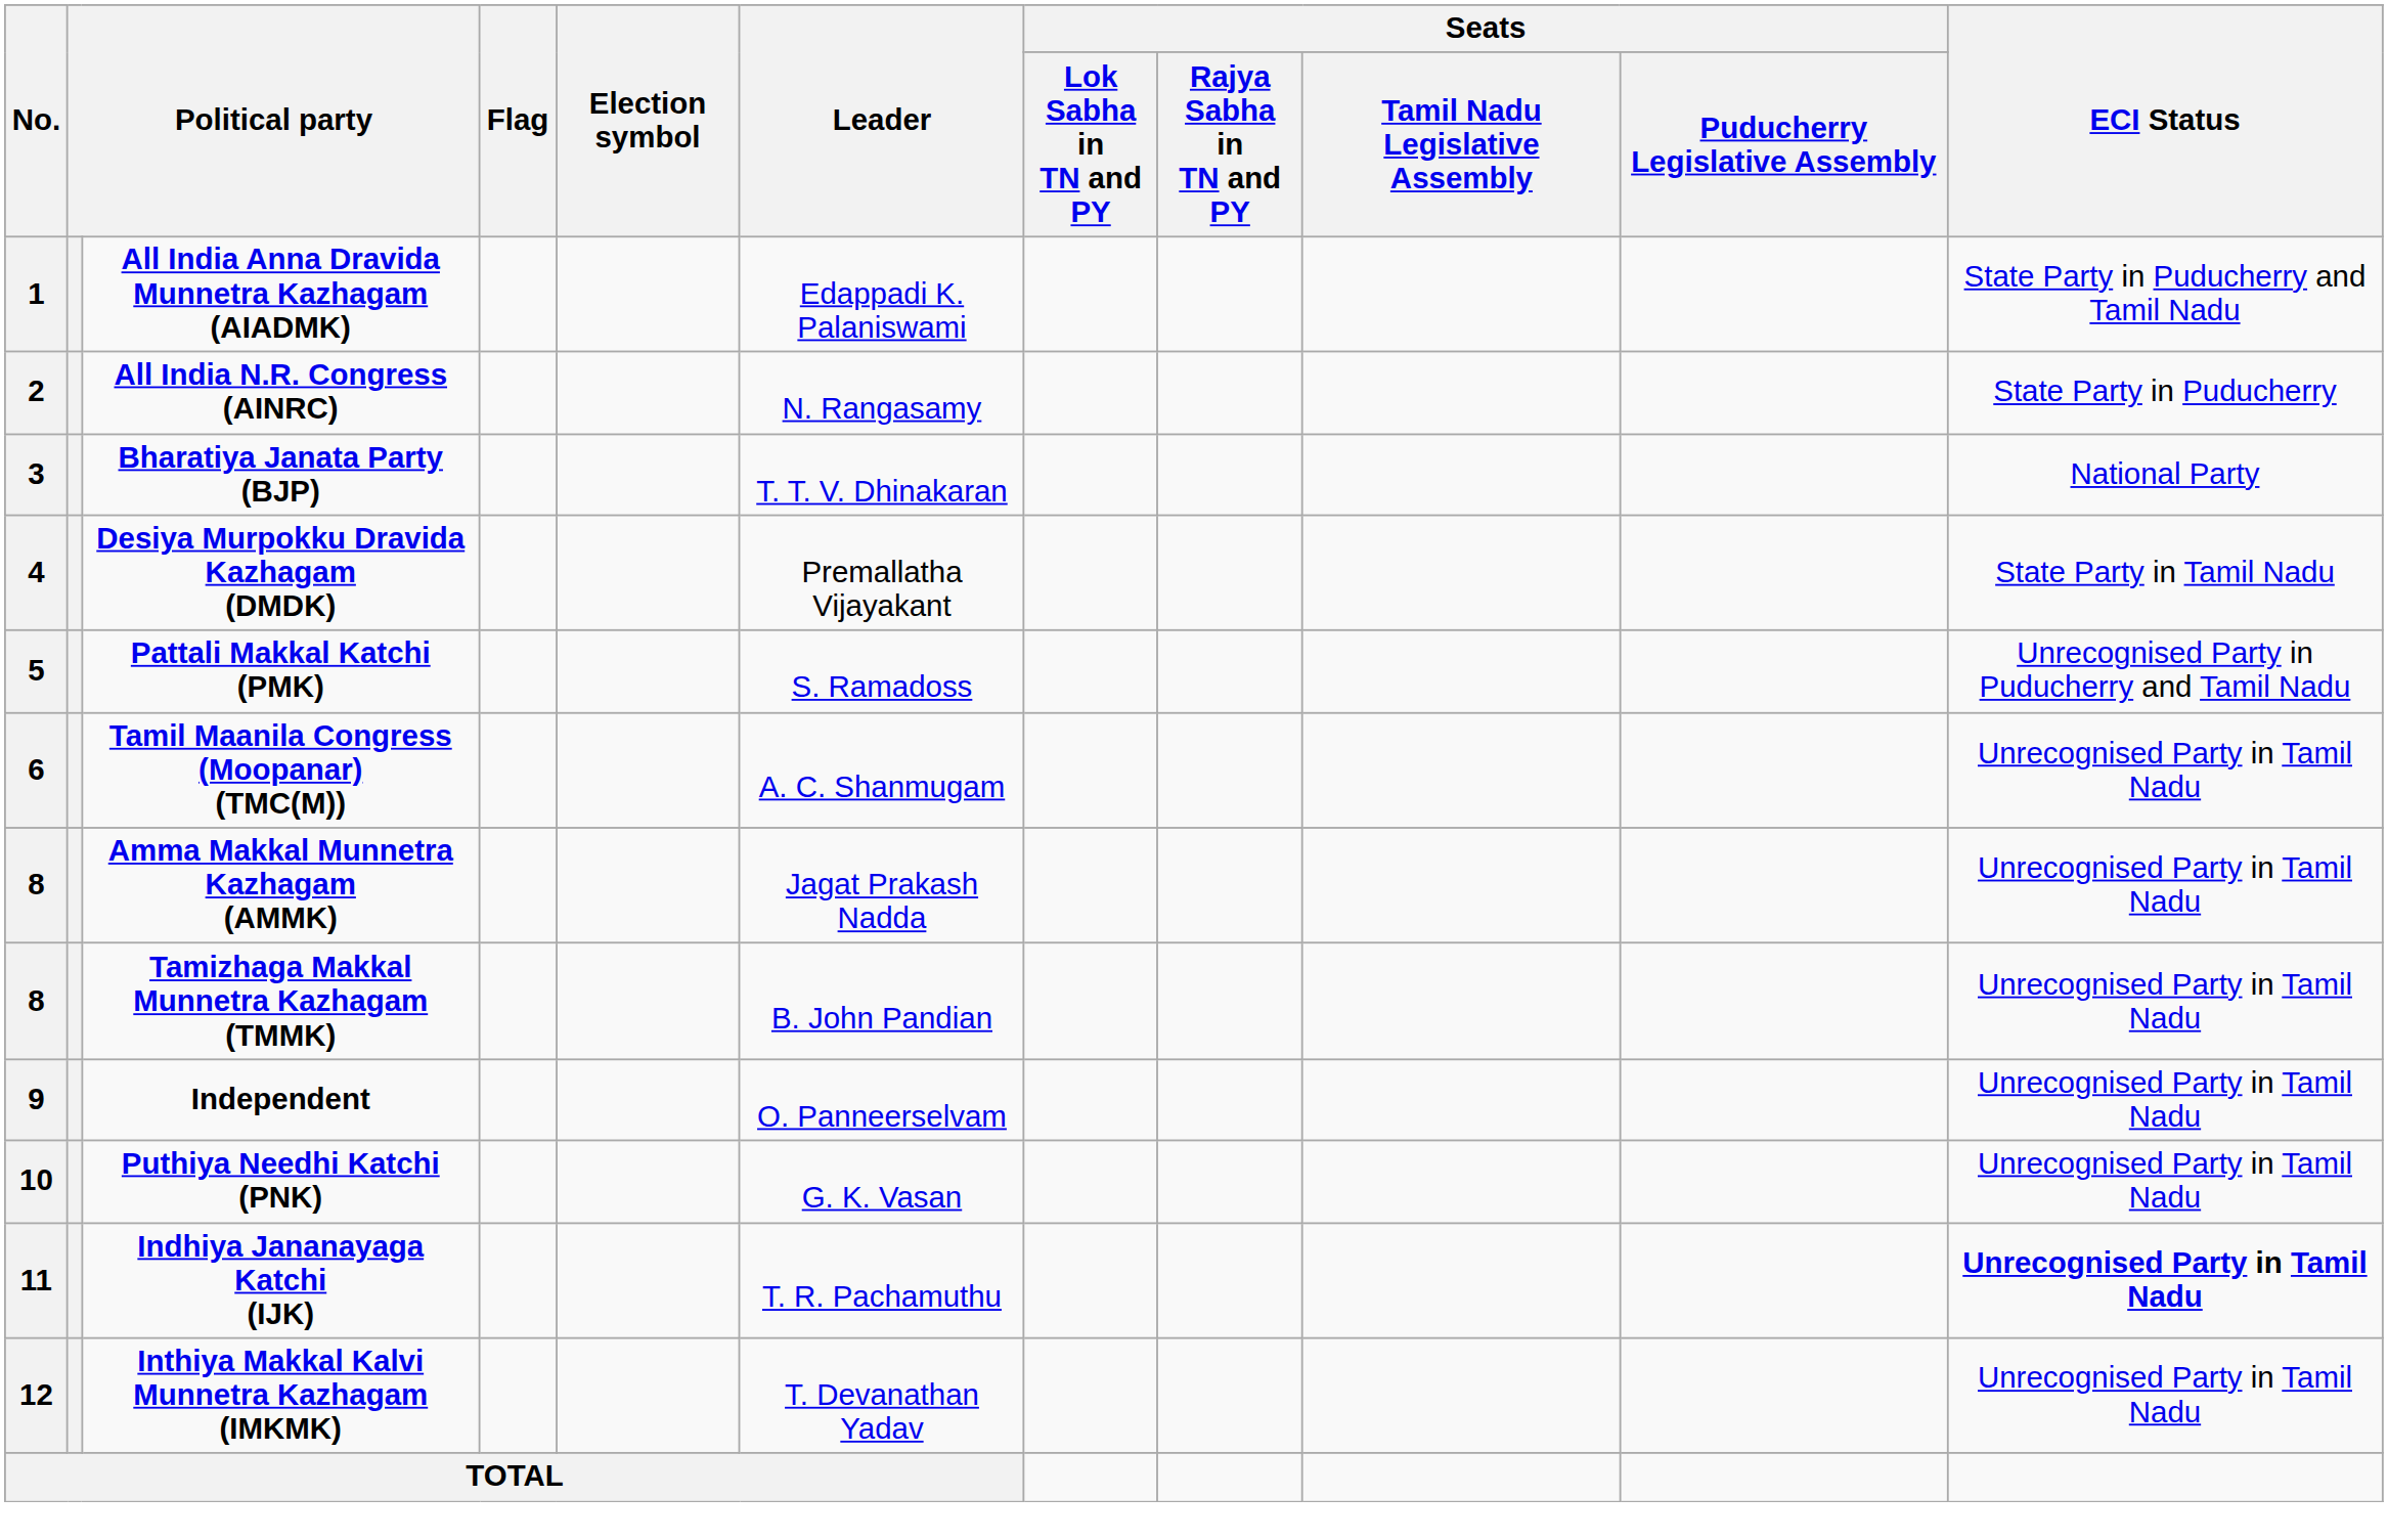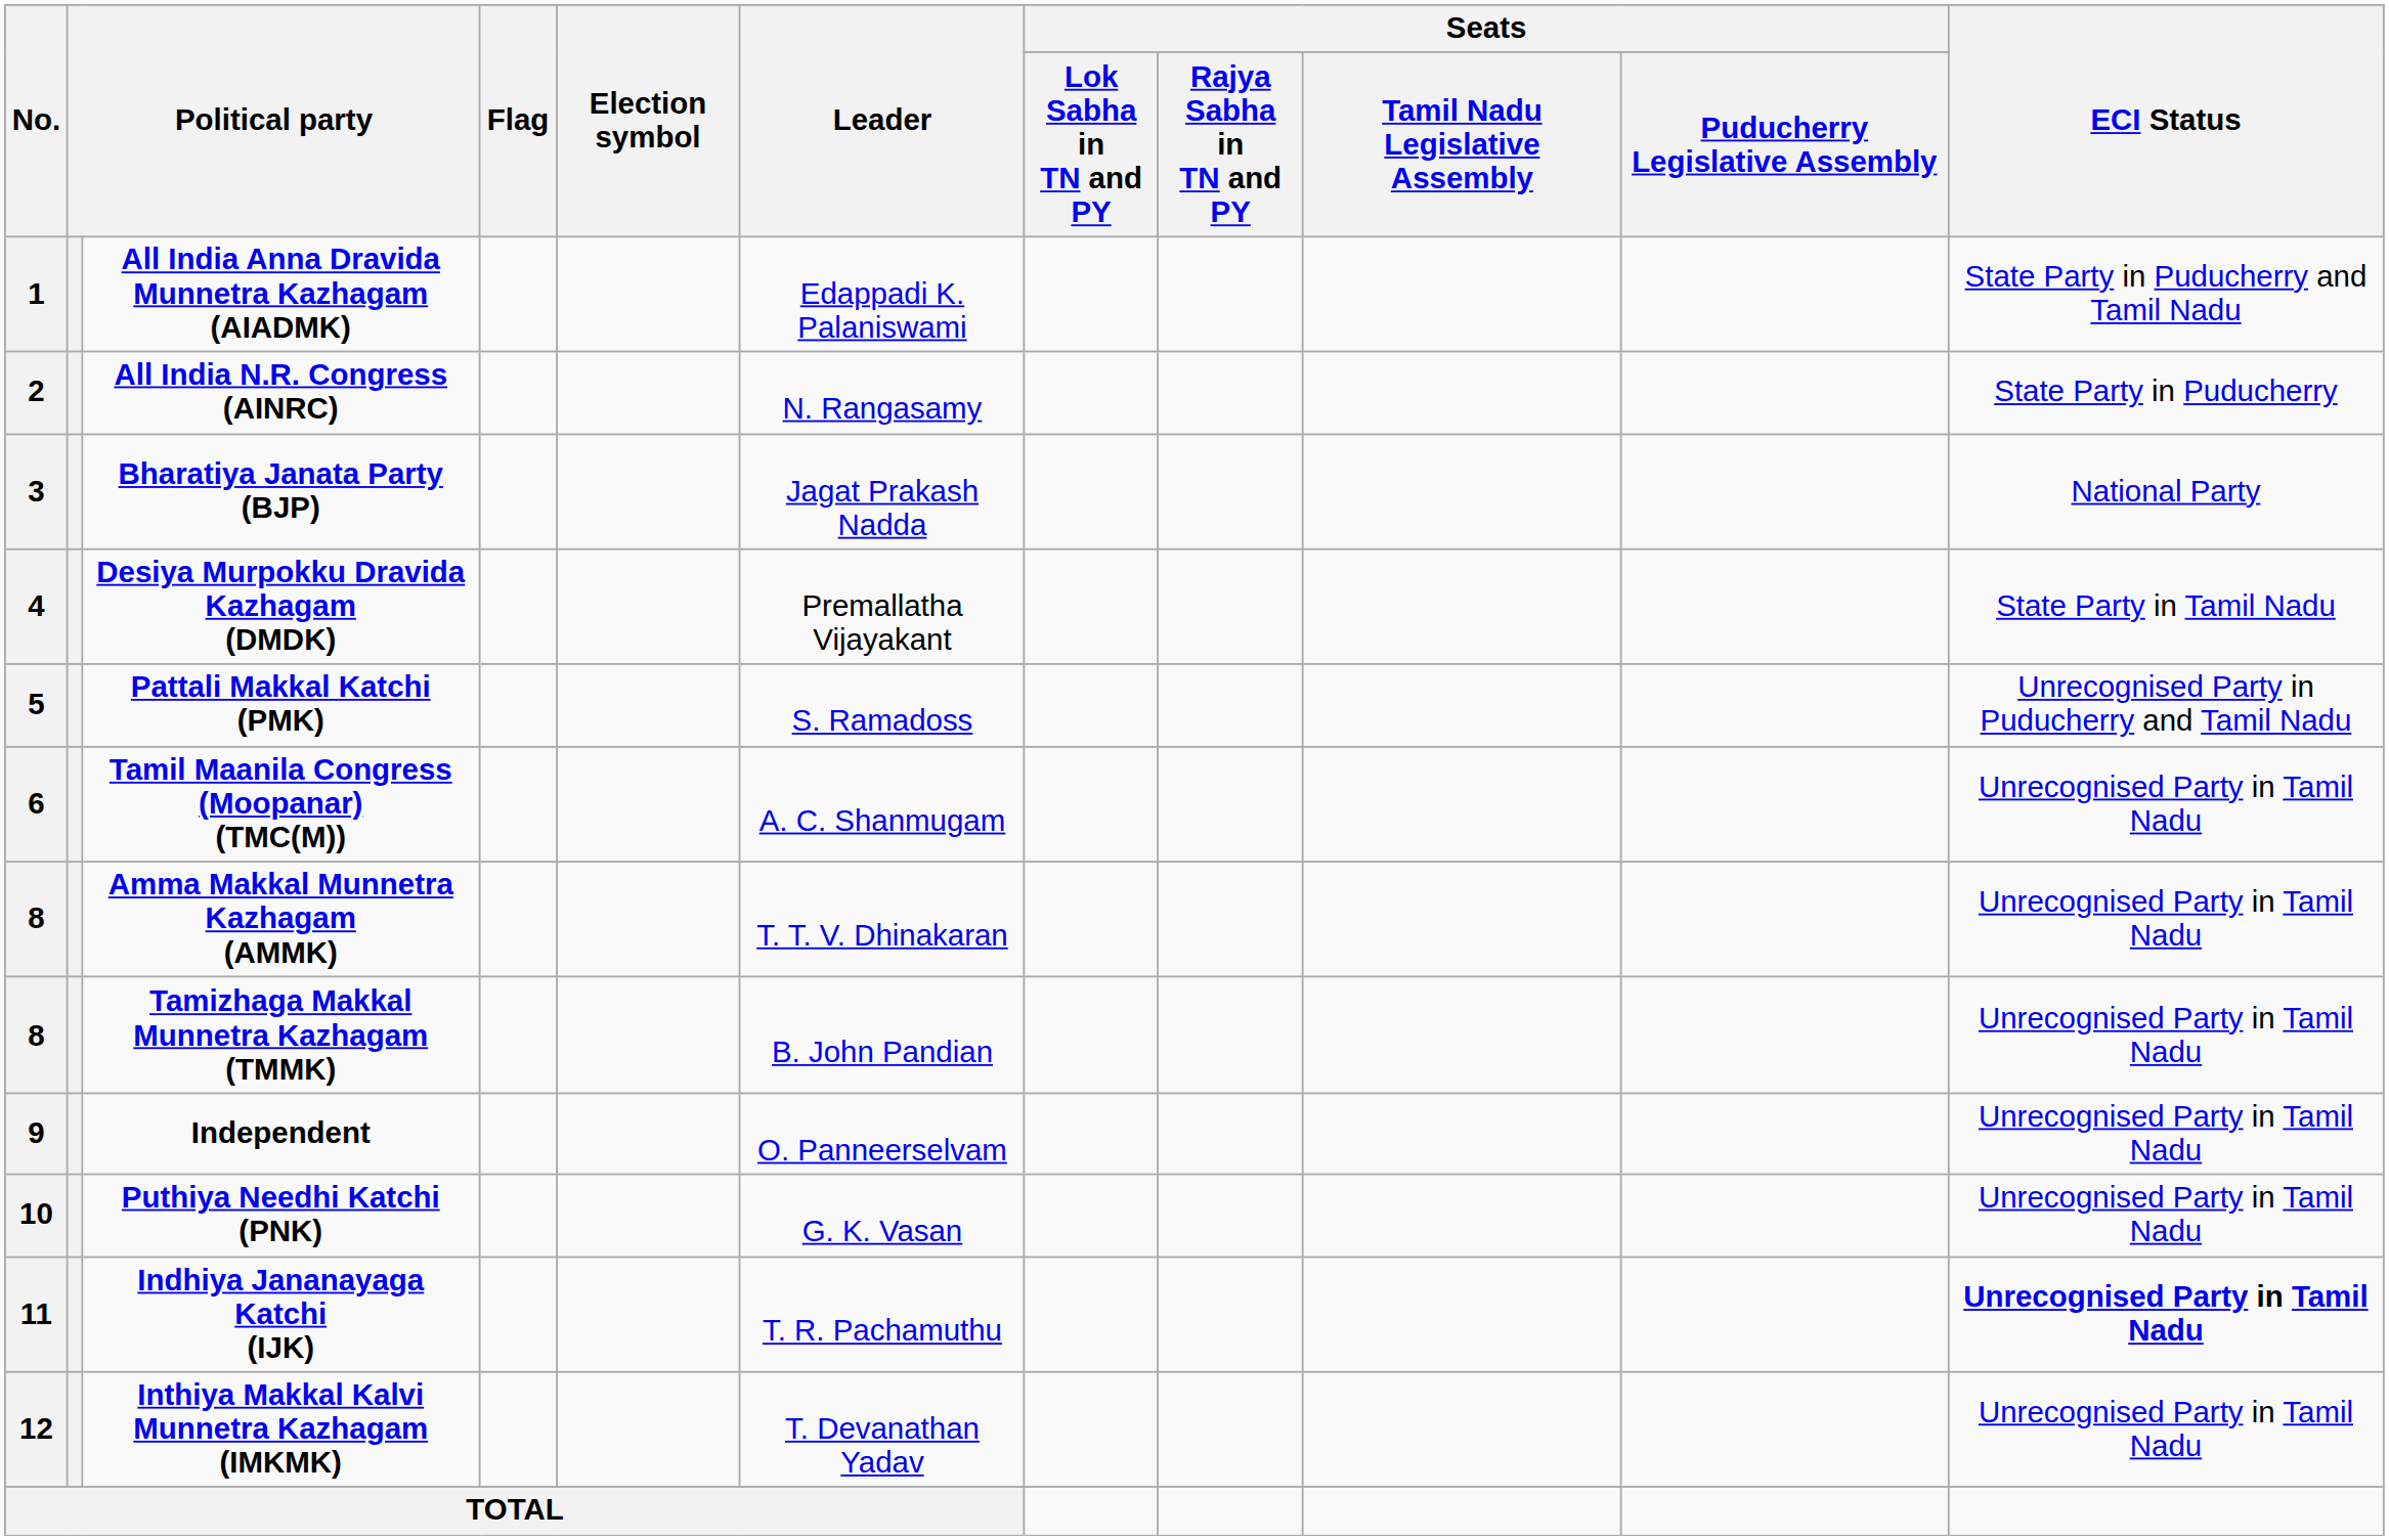3 | Leader: T. T. V. Dhinakaran -> Jagat Prakash Nadda
8 / Amma Makkal Munnetra Kazhagam (AMMK) | Leader: Jagat Prakash Nadda -> T. T. V. Dhinakaran
